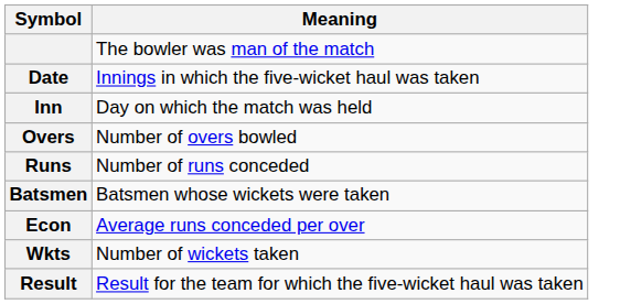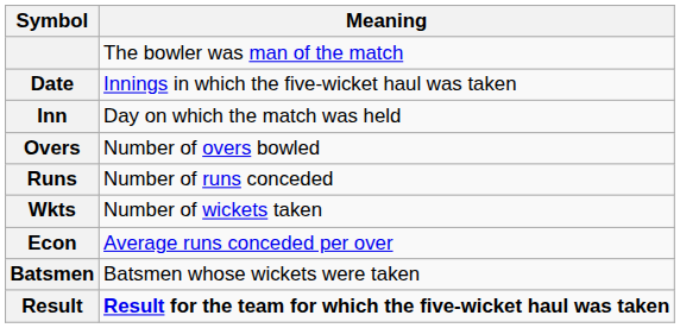rows swapped: Wkts <-> Batsmen
Result | Meaning: normal -> bold
